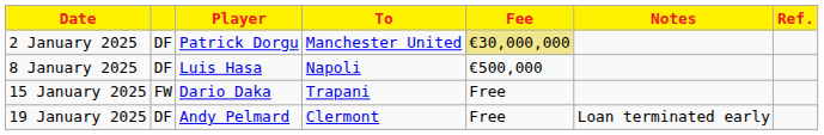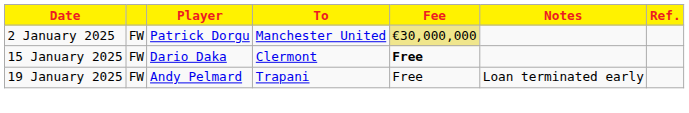2 January 2025 | column 2: DF -> FW
- row: 8 January 2025 | DF | Luis Hasa | Napoli | €500,000
15 January 2025 | To: Trapani -> Clermont
15 January 2025 | Fee: normal -> bold
19 January 2025 | column 2: DF -> FW
19 January 2025 | To: Clermont -> Trapani
